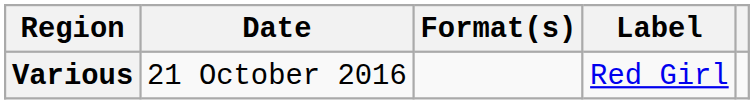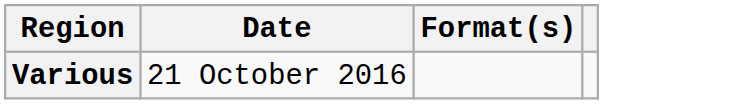- column: Label | Red Girl
